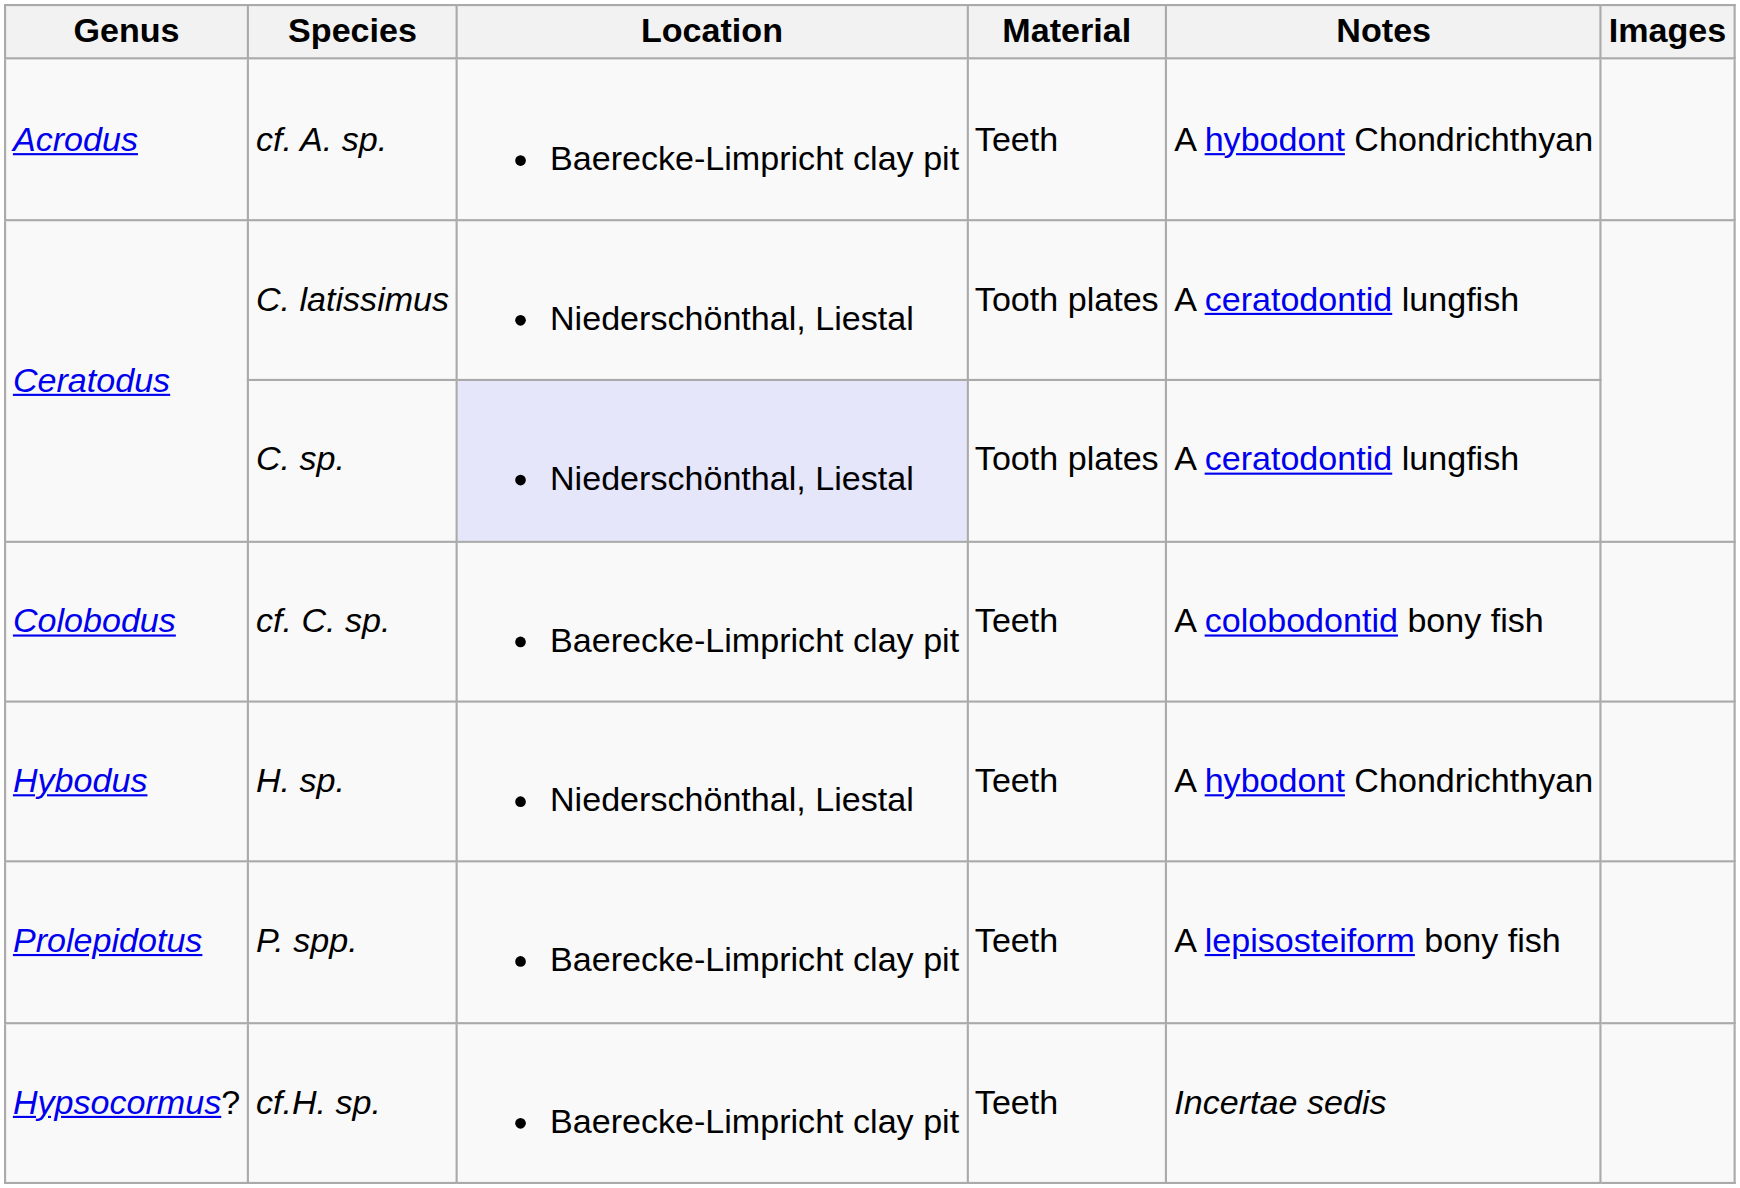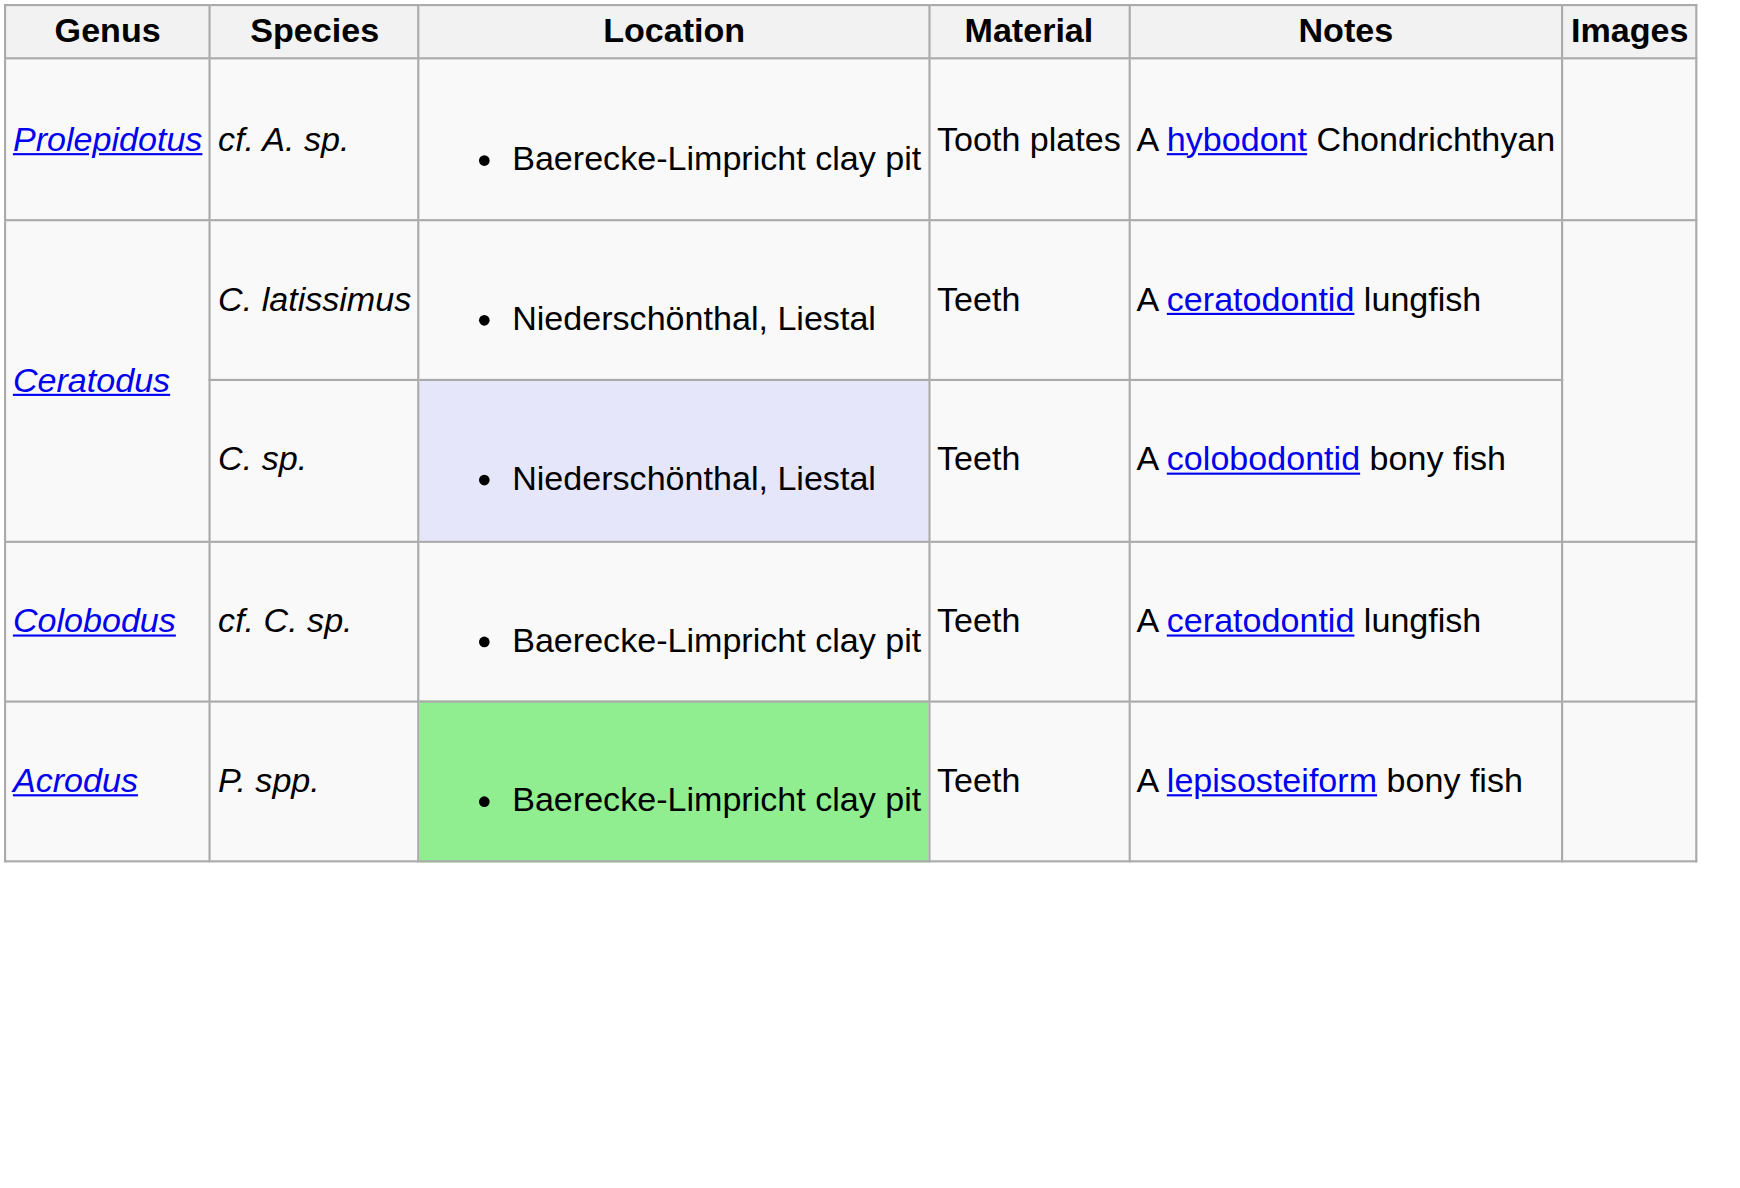cf. A. sp. | Genus: Acrodus -> Prolepidotus
cf. A. sp. | Material: Teeth -> Tooth plates
C. latissimus | Material: Tooth plates -> Teeth
C. sp. | Material: Tooth plates -> Teeth
C. sp. | Notes: A ceratodontid lungfish -> A colobodontid bony fish
cf. C. sp. | Notes: A colobodontid bony fish -> A ceratodontid lungfish
- row: Hybodus | H. sp. | Niederschönthal, Liestal | Teeth | A hybodont Chondrichthyan
P. spp. | Genus: Prolepidotus -> Acrodus
P. spp. | Location: no background -> lightgreen background
- row: Hypsocormus? | cf.H. sp. | Baerecke-Limpricht clay pit | Teeth | Incertae sedis
